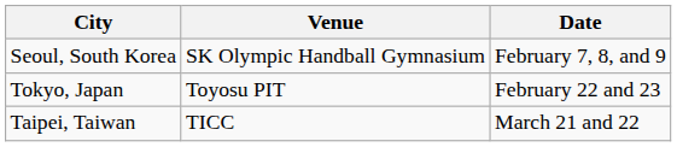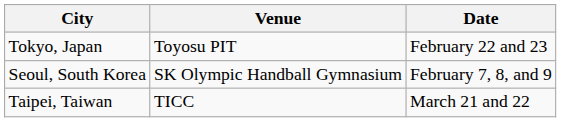rows swapped: Seoul, South Korea <-> Tokyo, Japan
